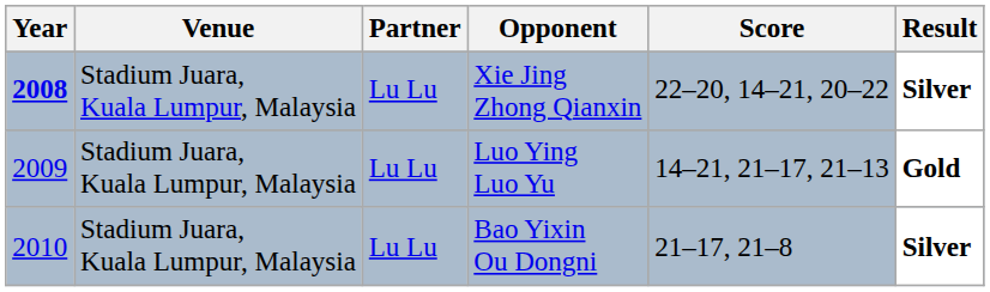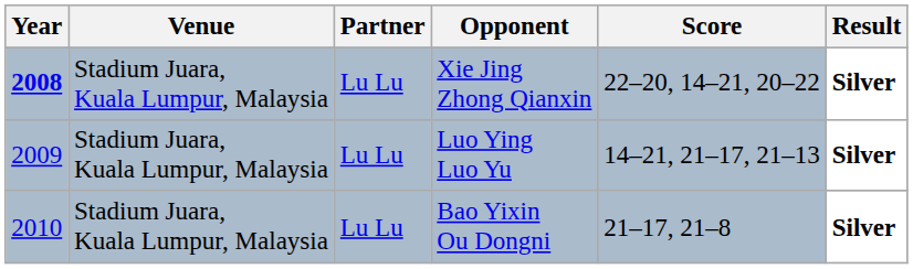Luo Ying Luo Yu | Result: Gold -> Silver
